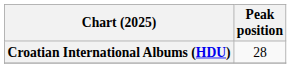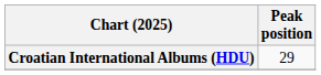Croatian International Albums (HDU) | Peak position: 28 -> 29
